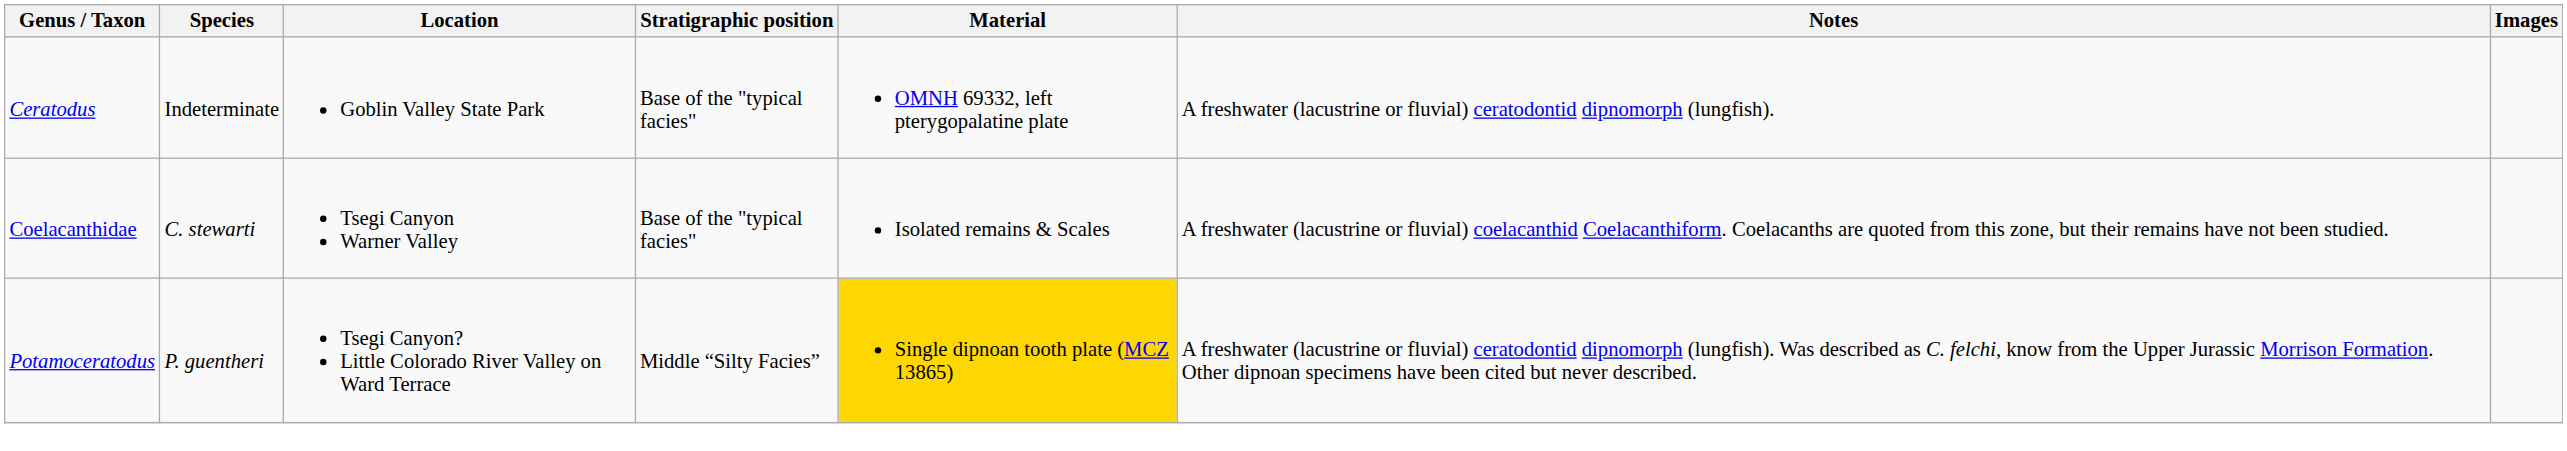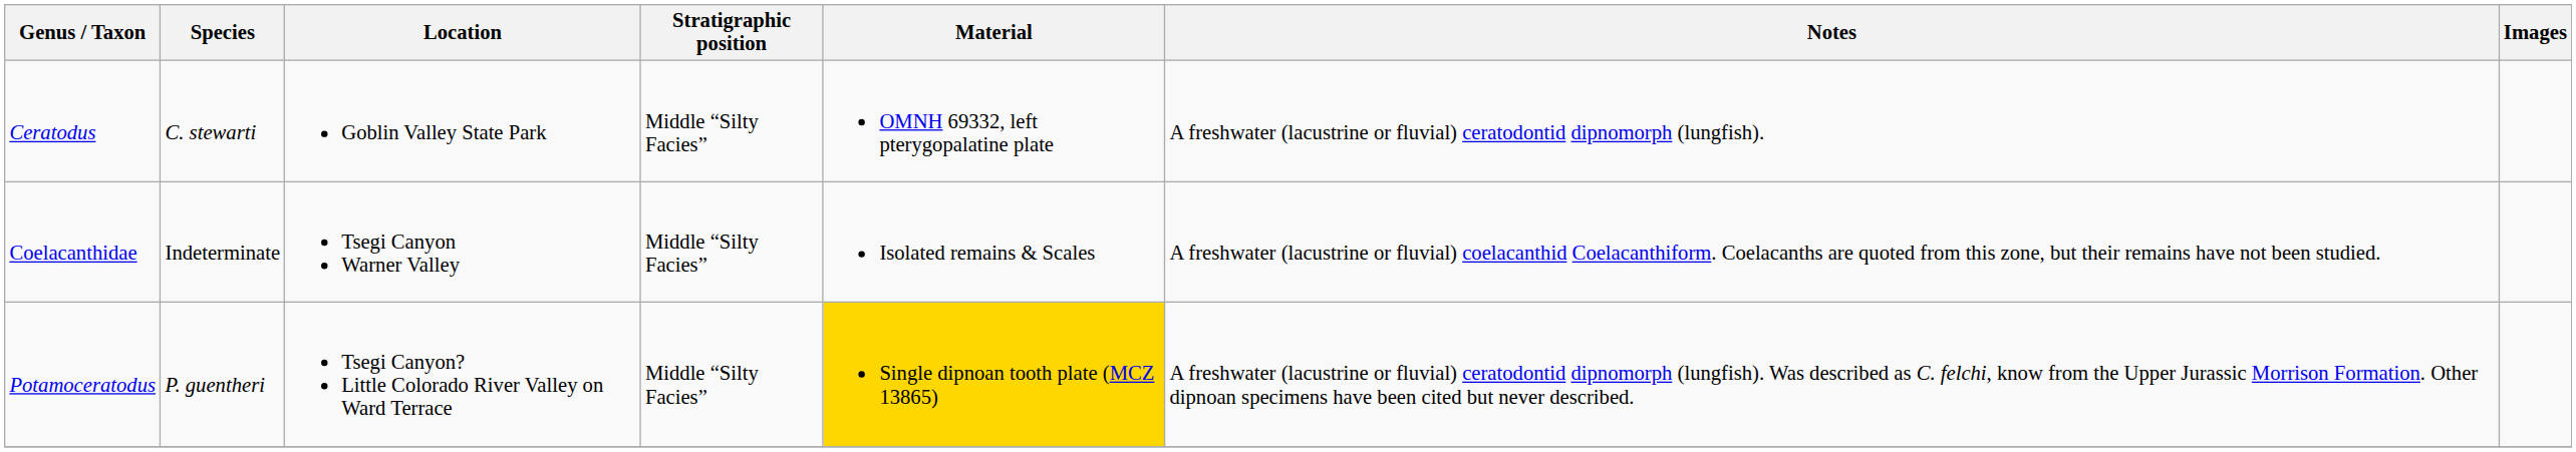Ceratodus | Species: Indeterminate -> C. stewarti
Ceratodus | Stratigraphic position: Base of the "typical facies" -> Middle “Silty Facies”
Coelacanthidae | Species: C. stewarti -> Indeterminate
Coelacanthidae | Stratigraphic position: Base of the "typical facies" -> Middle “Silty Facies”
